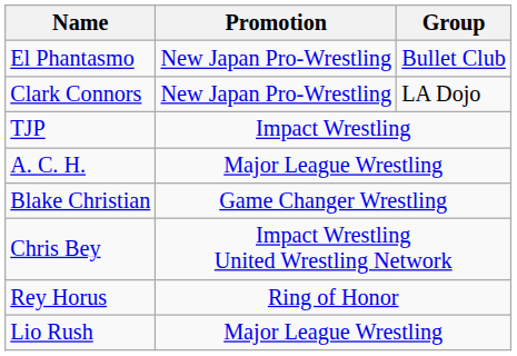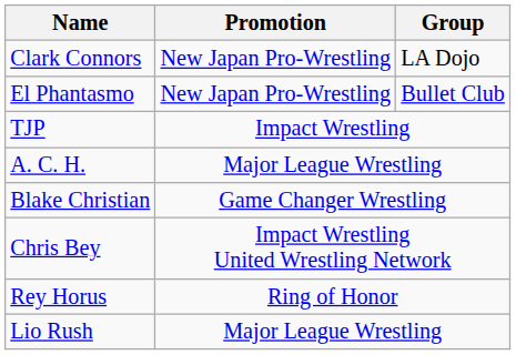rows swapped: El Phantasmo <-> Clark Connors
